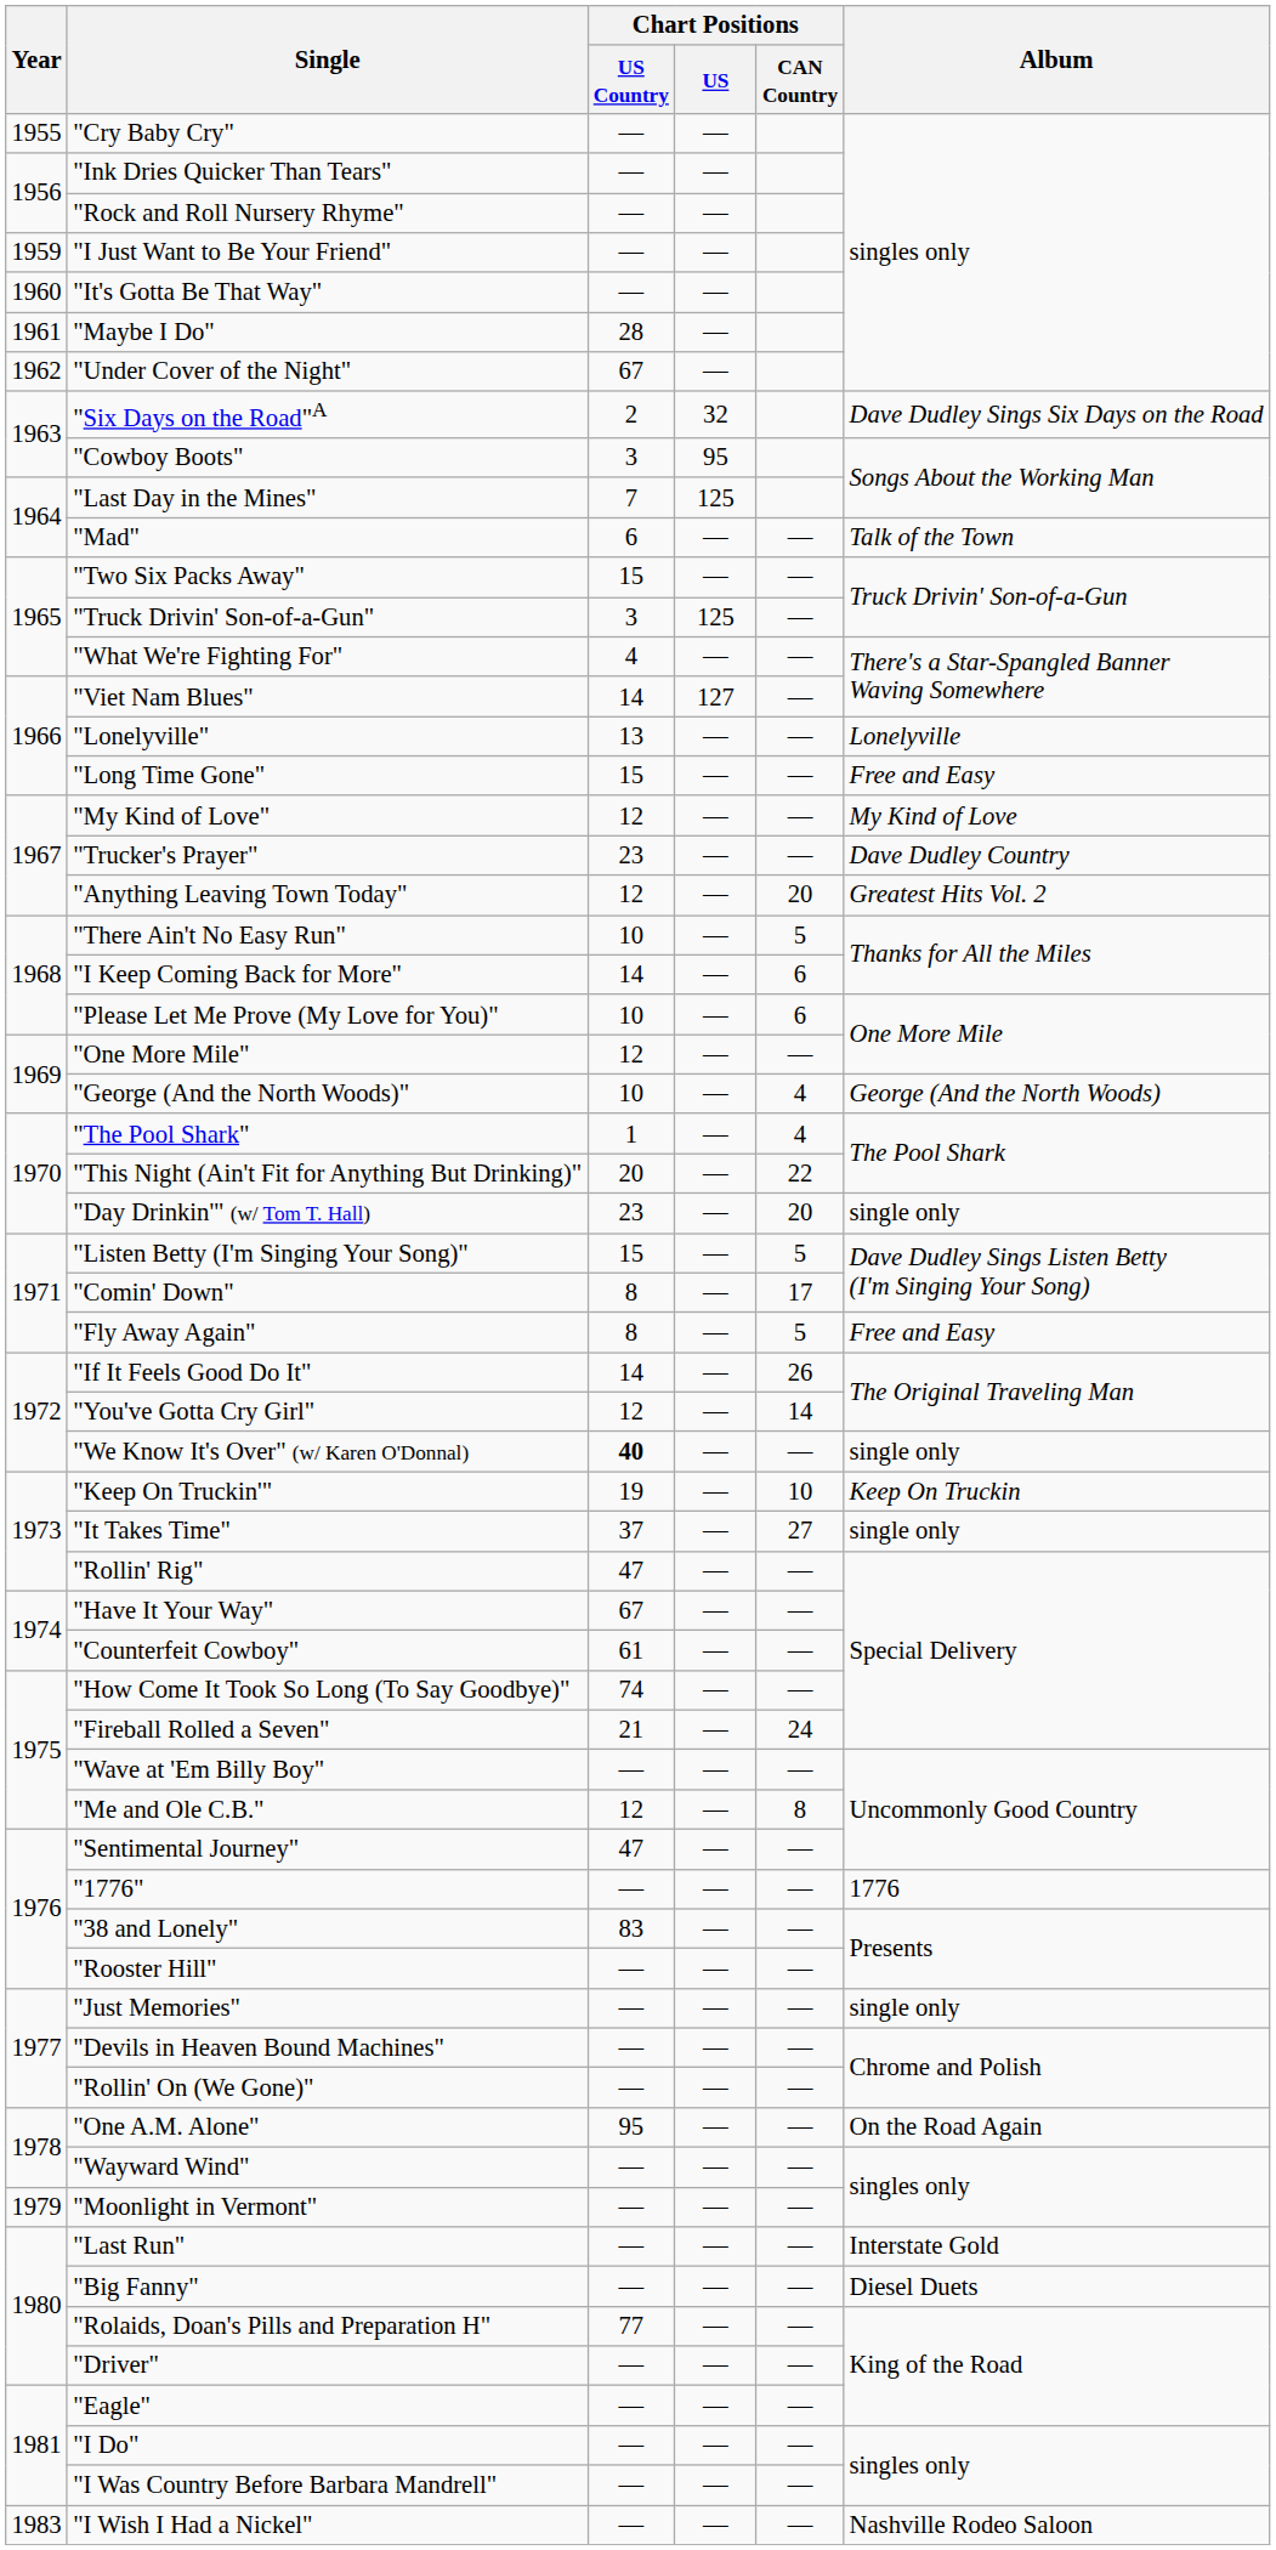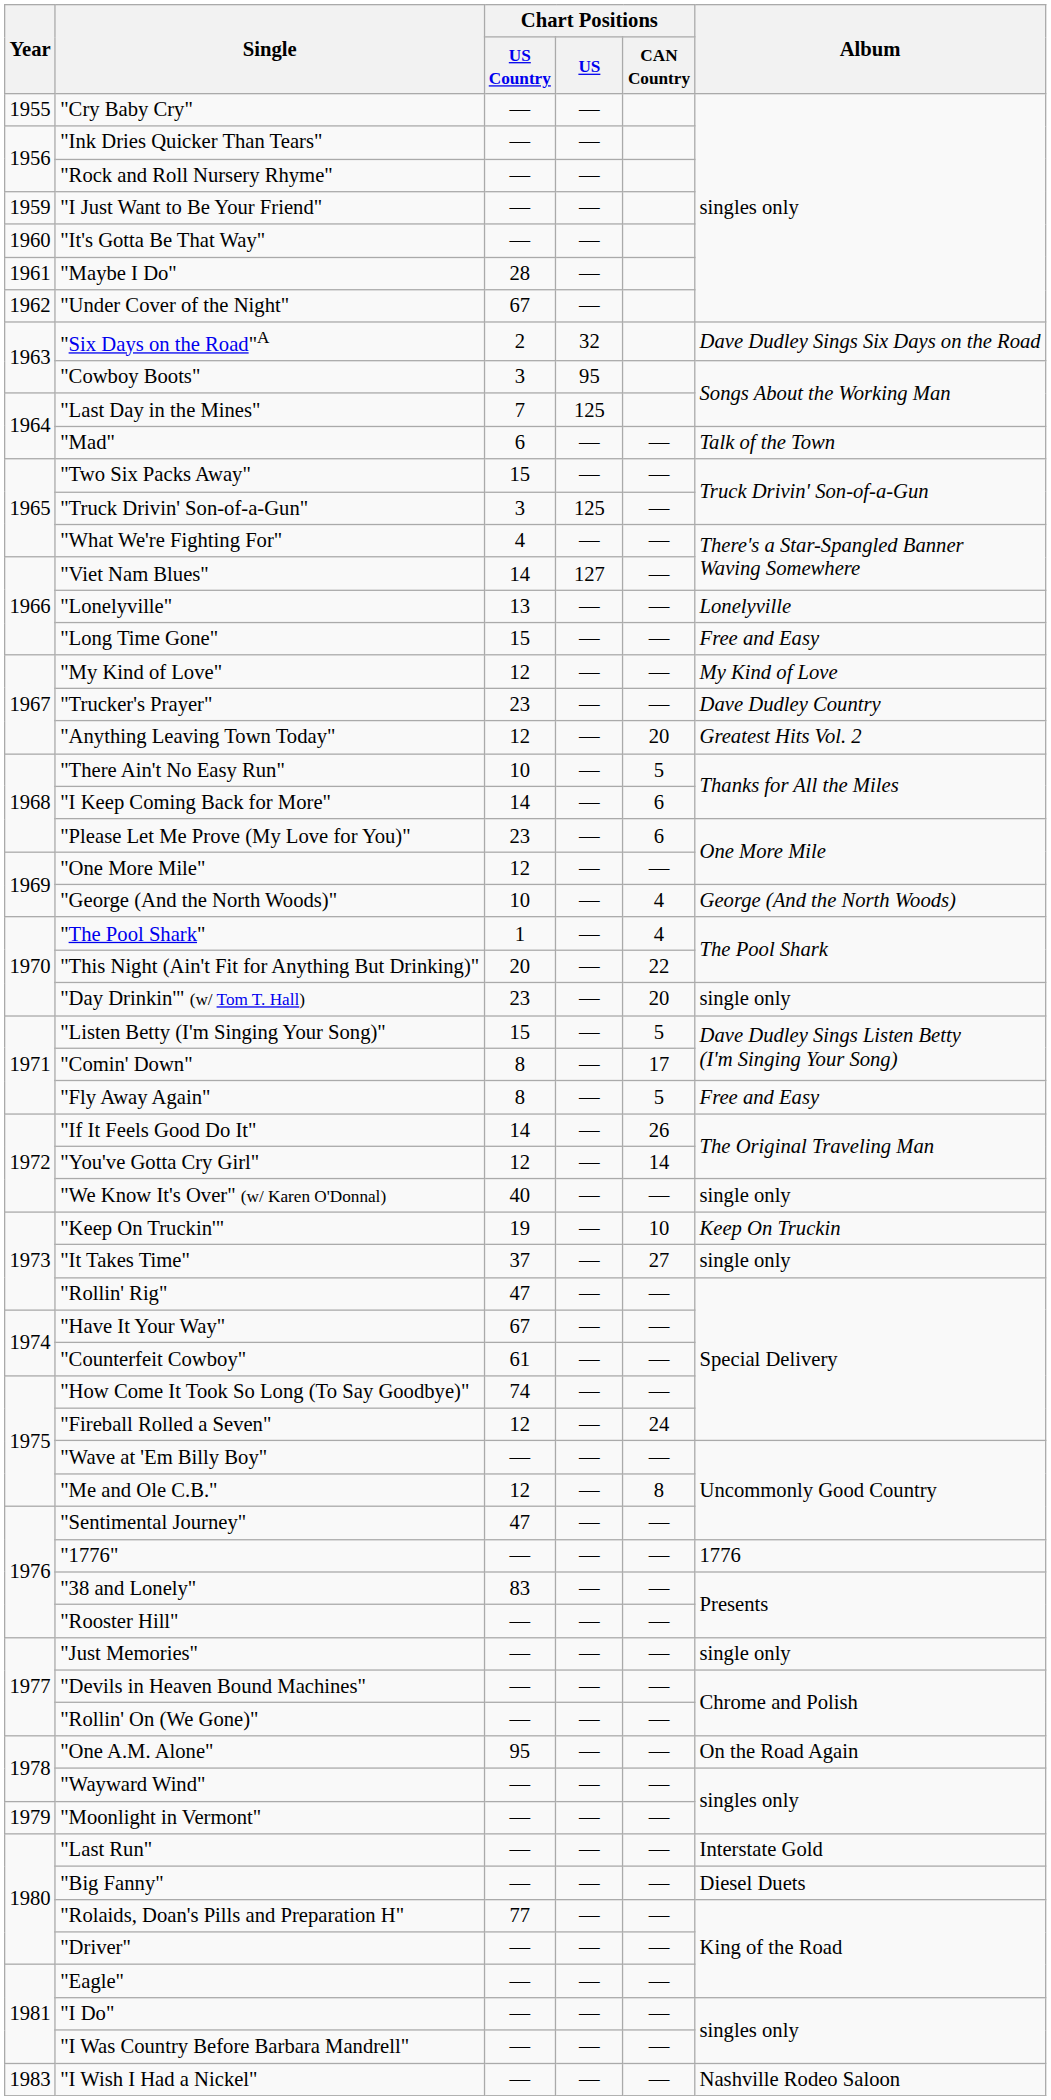"Please Let Me Prove (My Love for You)" | Chart Positions / US Country: 10 -> 23
"We Know It's Over" (w/ Karen O'Donnal) | Chart Positions / US Country: bold -> normal
"Fireball Rolled a Seven" | Chart Positions / US Country: 21 -> 12
